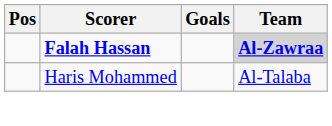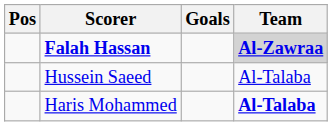+ row: Hussein Saeed | Al-Talaba
Haris Mohammed | Team: normal -> bold
